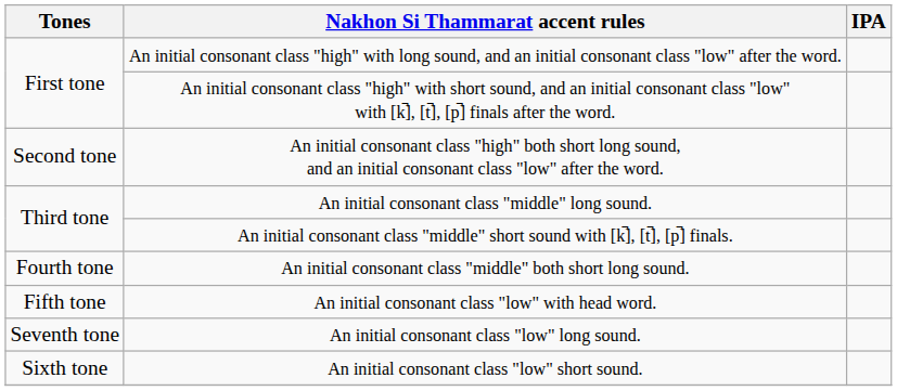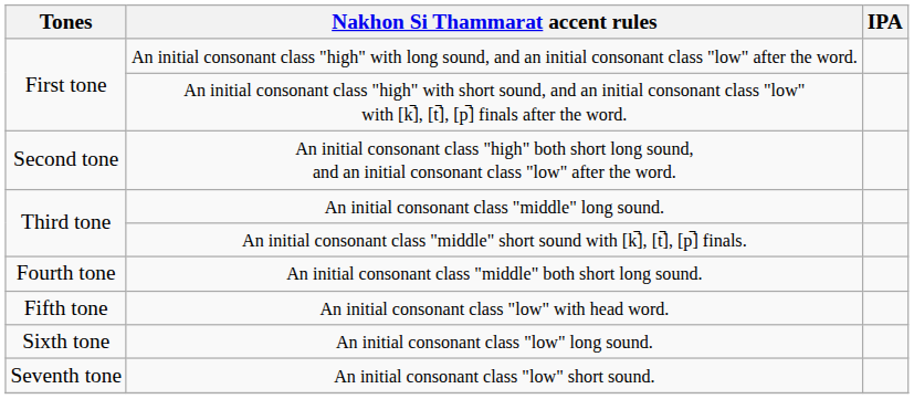An initial consonant class "low" long sound. | Tones: Seventh tone -> Sixth tone
An initial consonant class "low" short sound. | Tones: Sixth tone -> Seventh tone
